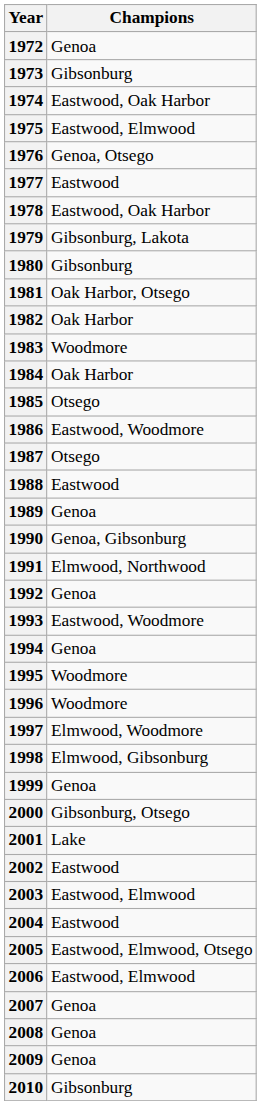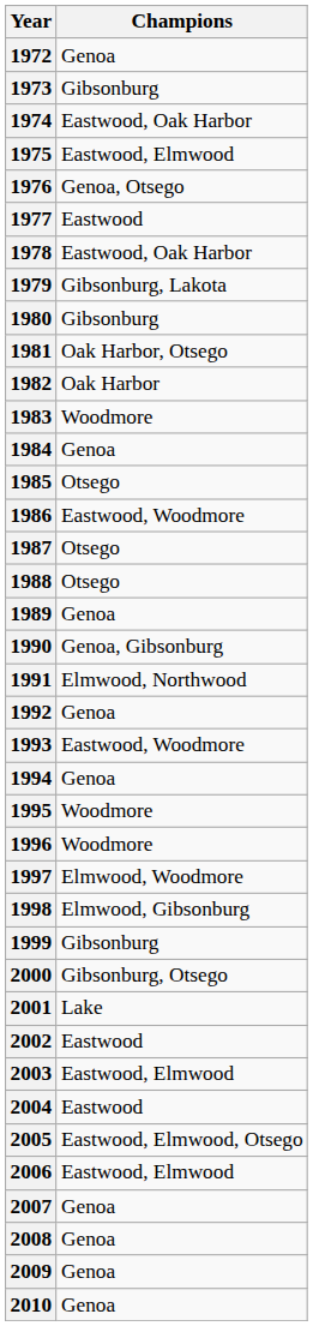1984 | Champions: Oak Harbor -> Genoa
1988 | Champions: Eastwood -> Otsego
1999 | Champions: Genoa -> Gibsonburg
2010 | Champions: Gibsonburg -> Genoa
